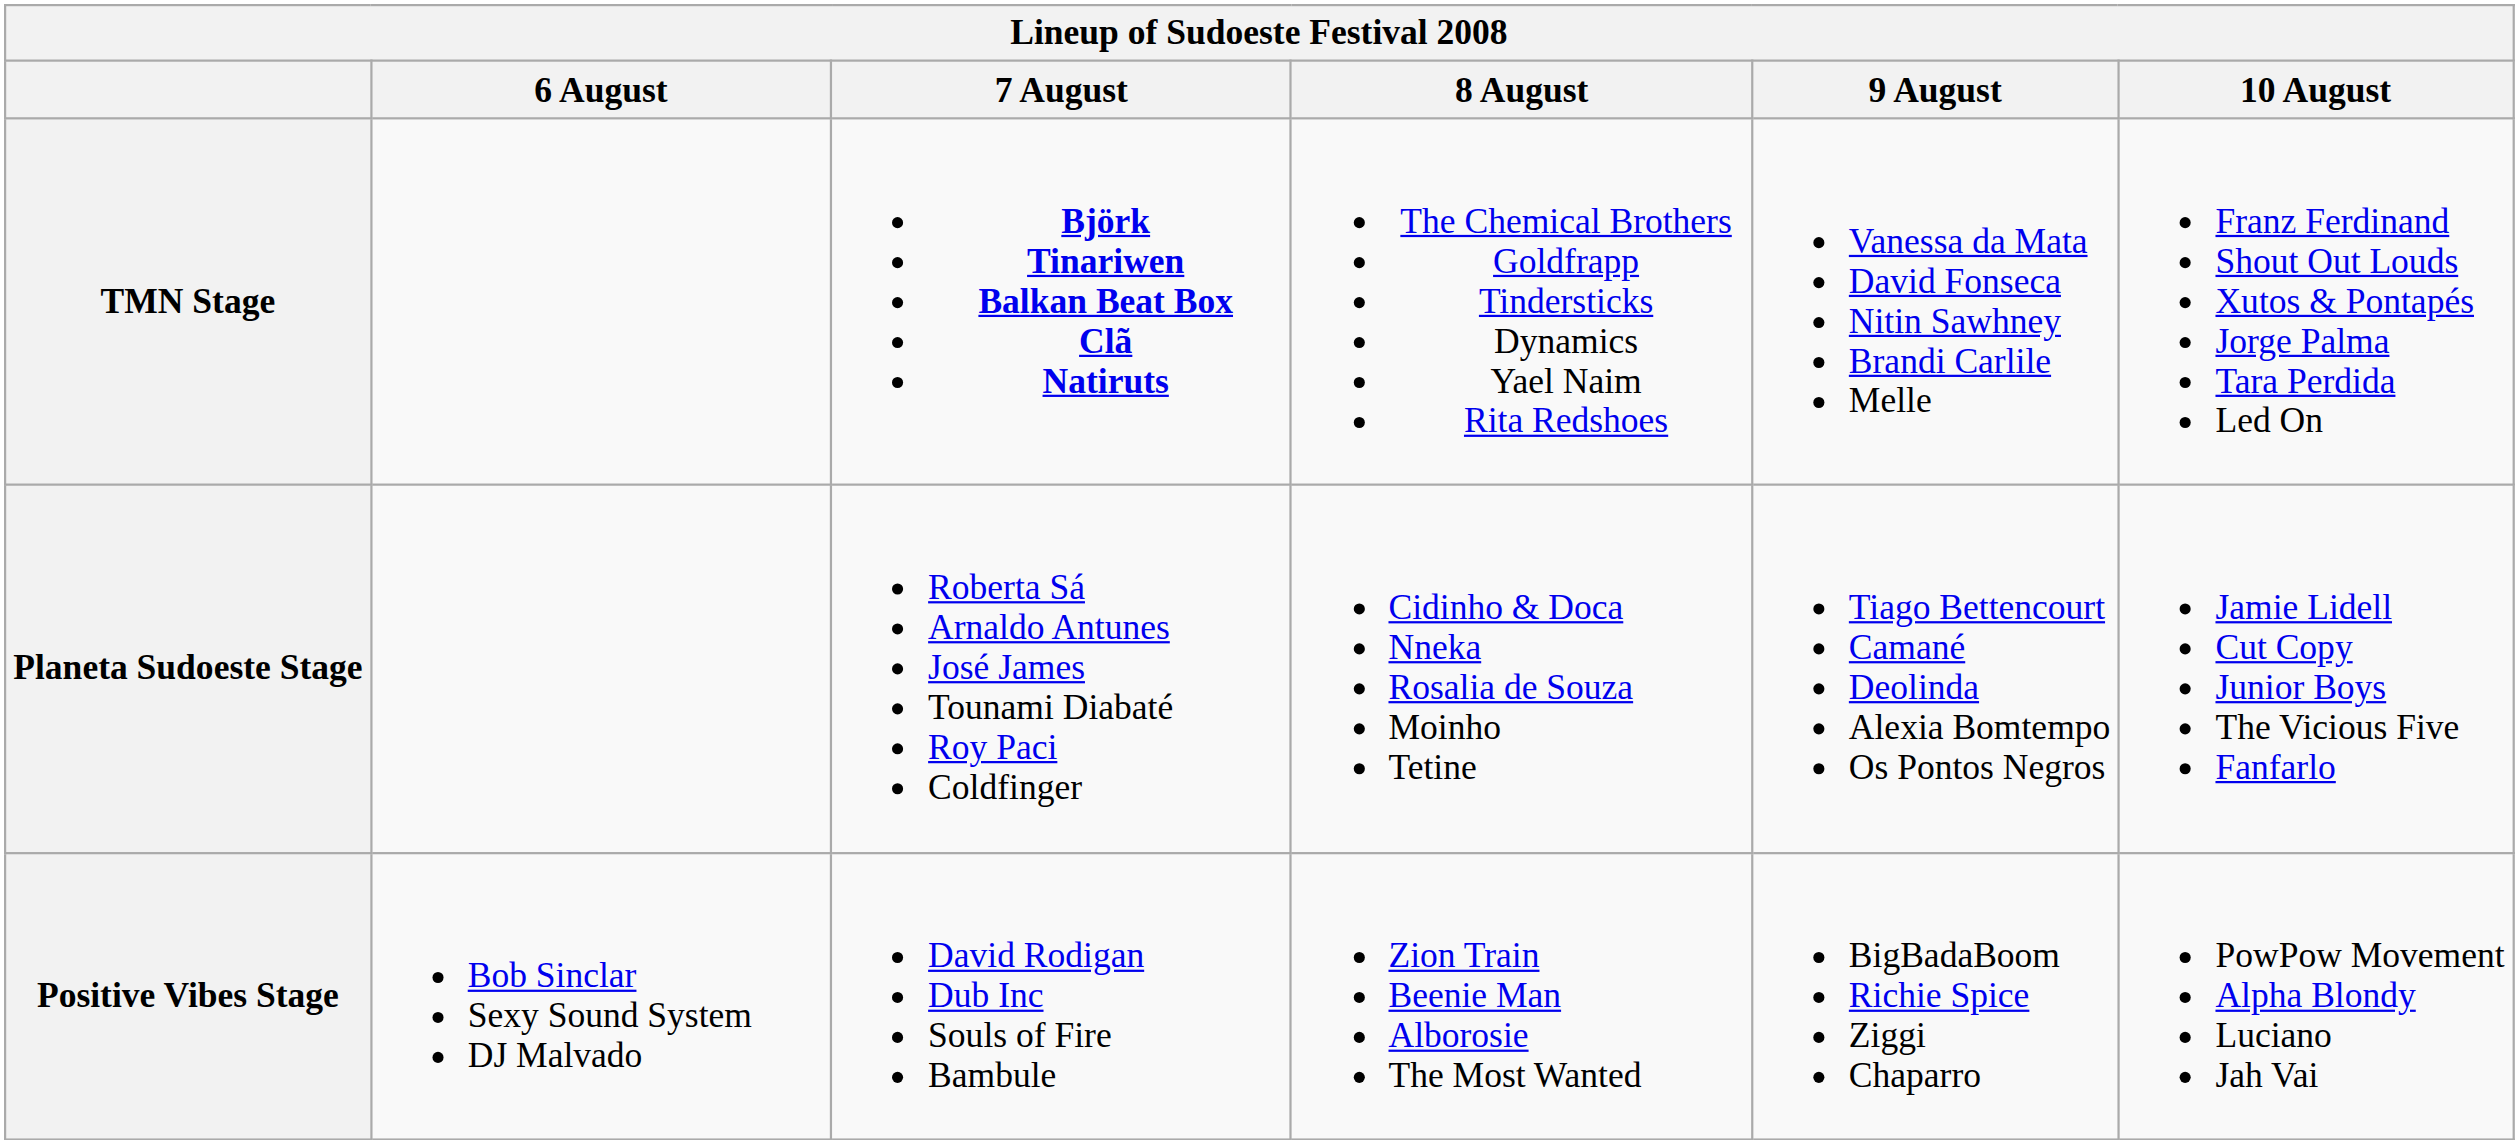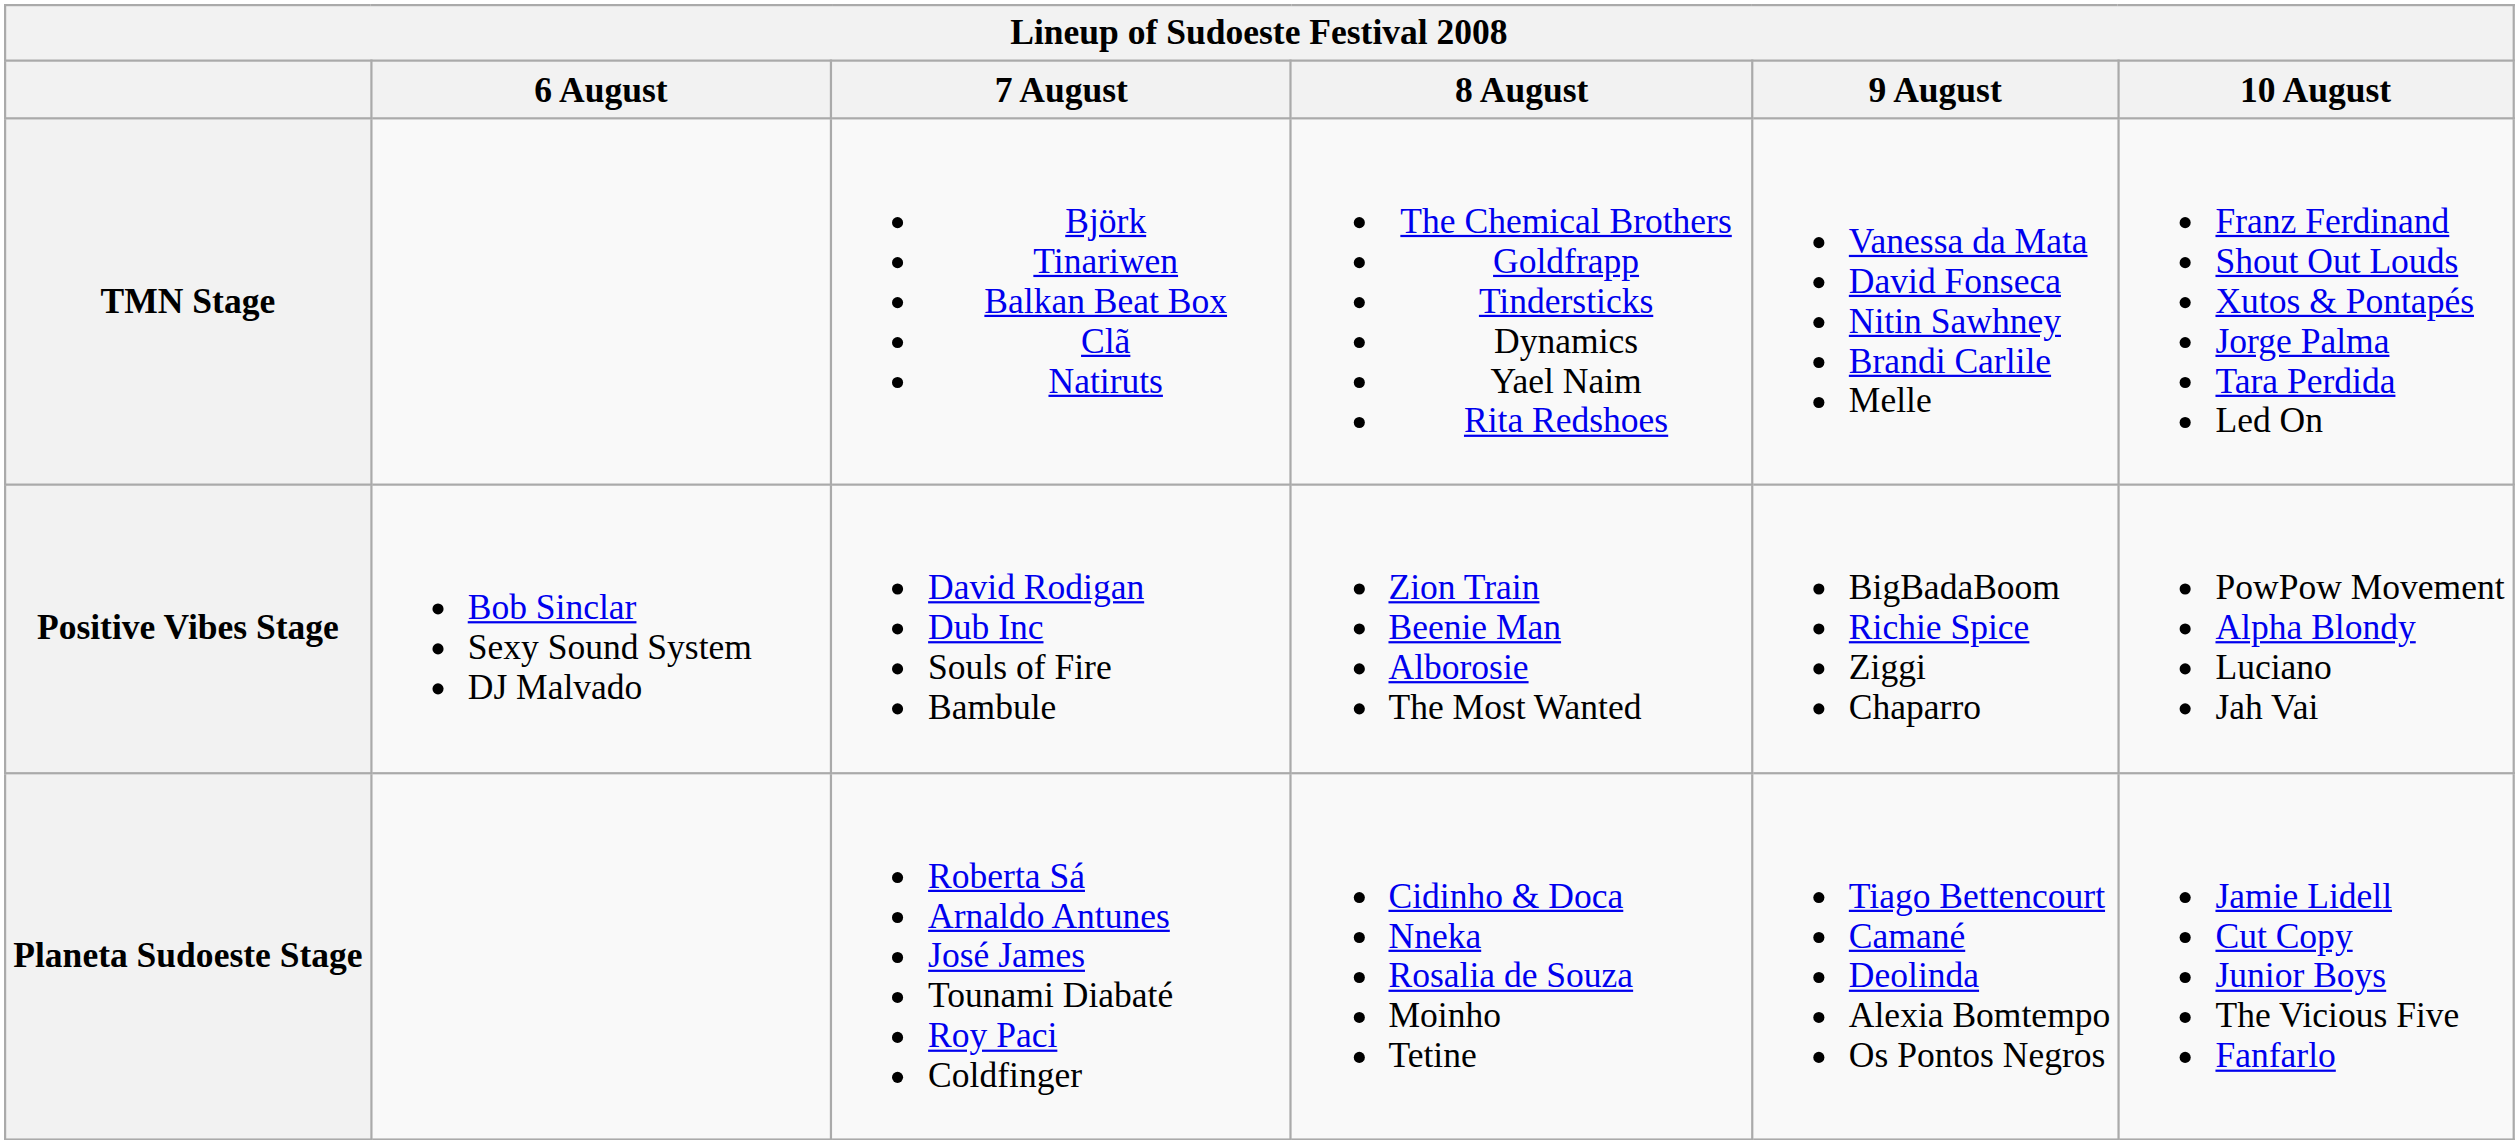TMN Stage | 7 August: bold -> normal
rows swapped: Planeta Sudoeste Stage <-> Positive Vibes Stage
